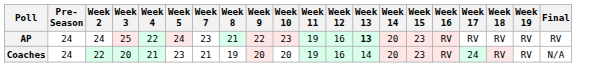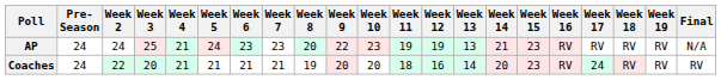+ column: Week 6 | 23 | 21
AP | Week 4: 22 -> 21
AP | Week 8: 21 -> 20
AP | Week 12: 16 -> 19
AP | Week 13: bold -> normal
AP | Week 14: 20 -> 21
AP | Final: RV -> N/A
Coaches | Week 5: 23 -> 21
Coaches | Week 11: 19 -> 18
Coaches | Final: N/A -> RV
